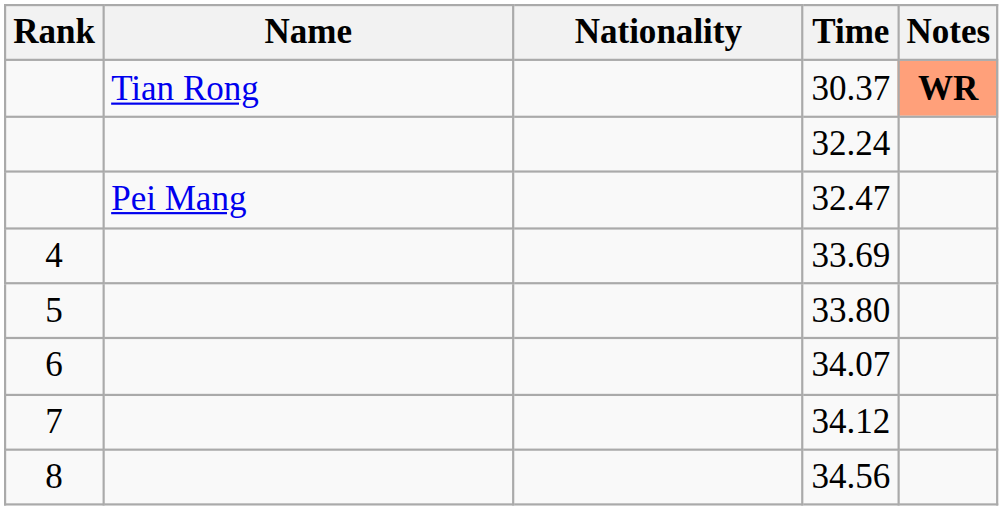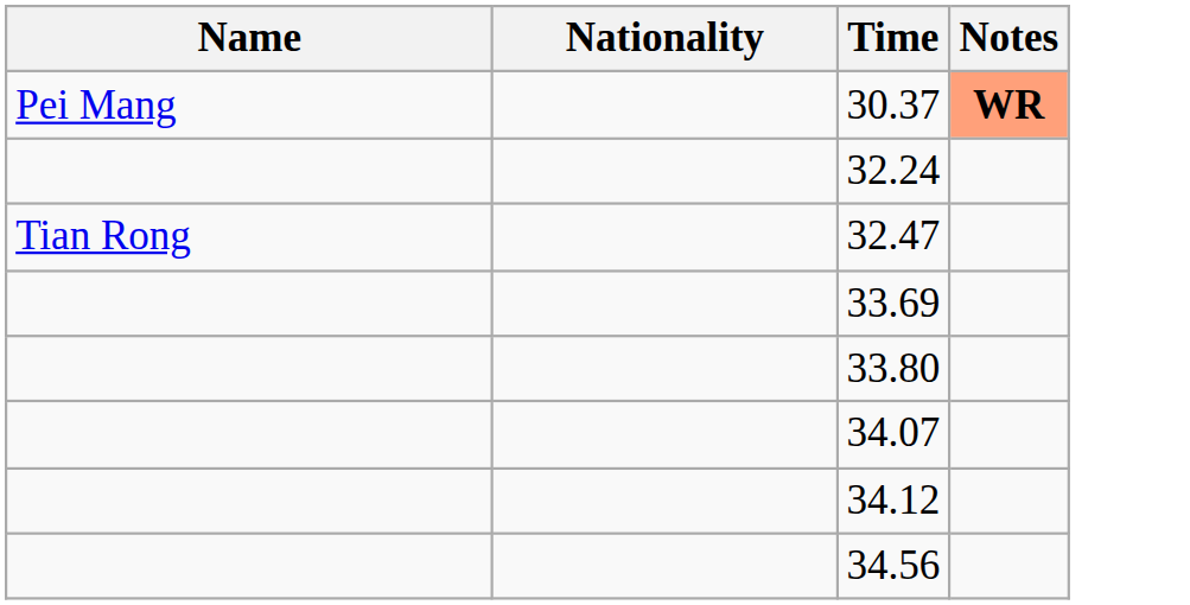- column: Rank | 4 | 5 | 6 | 7 | 8
30.37 | Name: Tian Rong -> Pei Mang
32.47 | Name: Pei Mang -> Tian Rong
